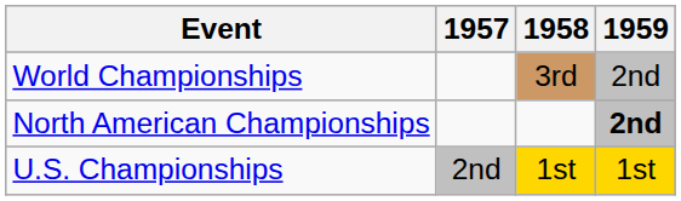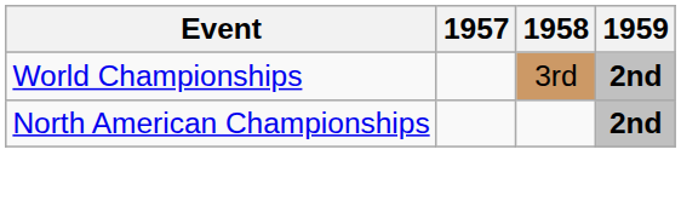World Championships | 1959: normal -> bold
- row: U.S. Championships | 2nd | 1st | 1st
